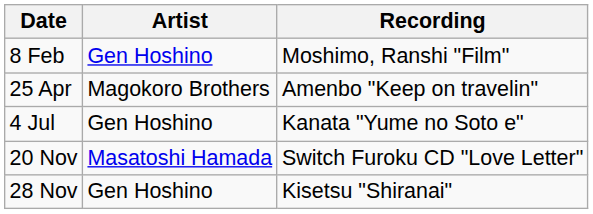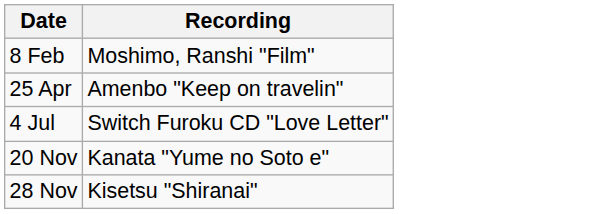- column: Artist | Gen Hoshino | Magokoro Brothers | Gen Hoshino | Masatoshi Hamada | Gen Hoshino
4 Jul | Recording: Kanata "Yume no Soto e" -> Switch Furoku CD "Love Letter"
20 Nov | Recording: Switch Furoku CD "Love Letter" -> Kanata "Yume no Soto e"
